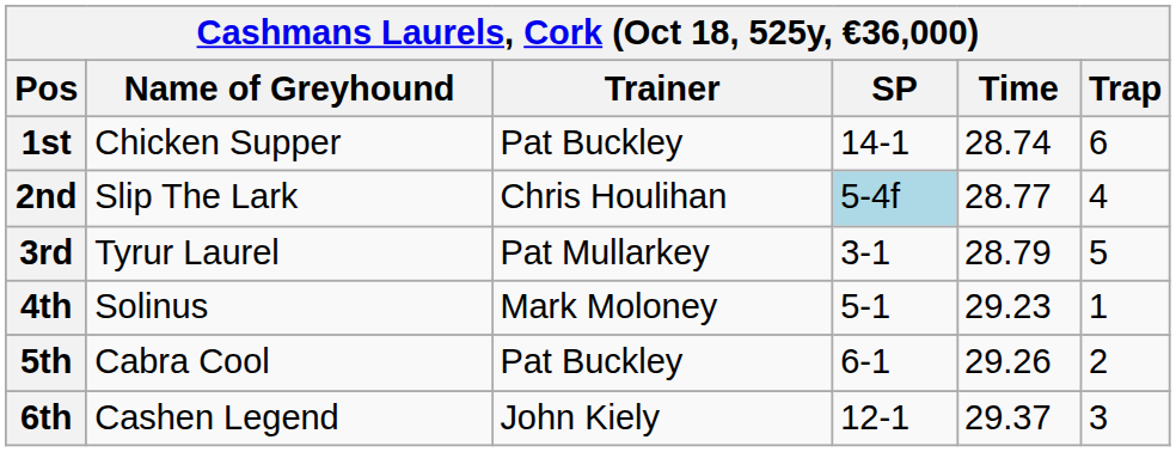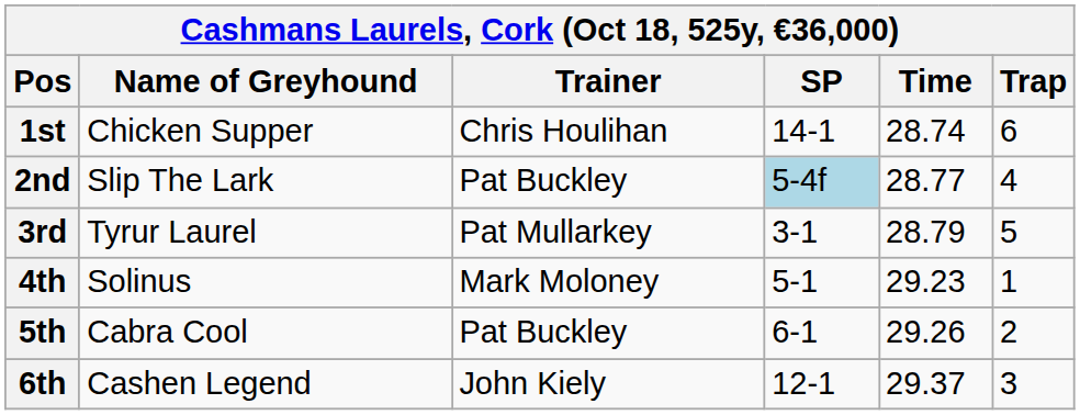1st | Trainer: Pat Buckley -> Chris Houlihan
2nd | Trainer: Chris Houlihan -> Pat Buckley
